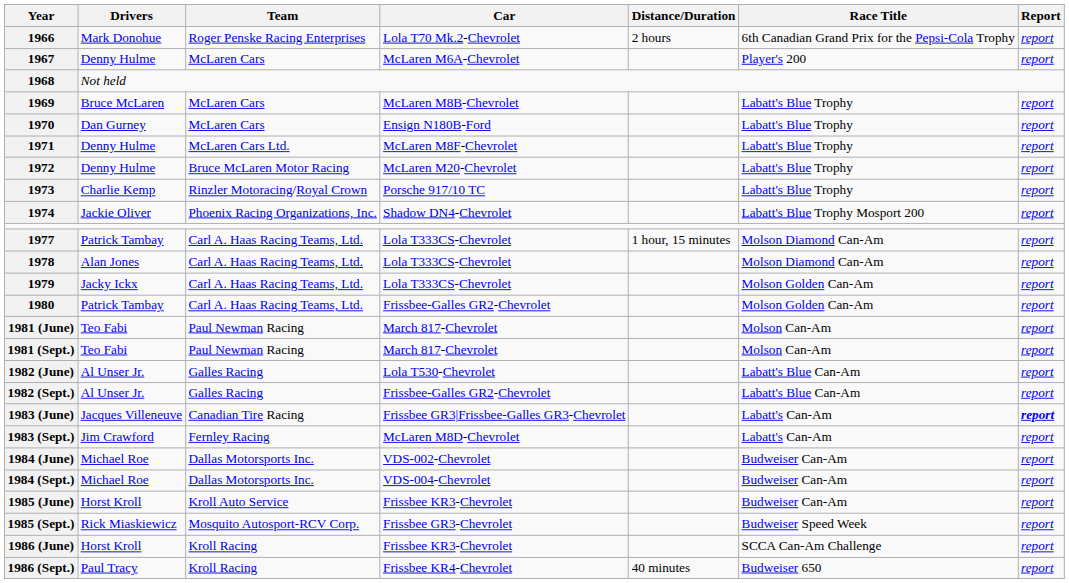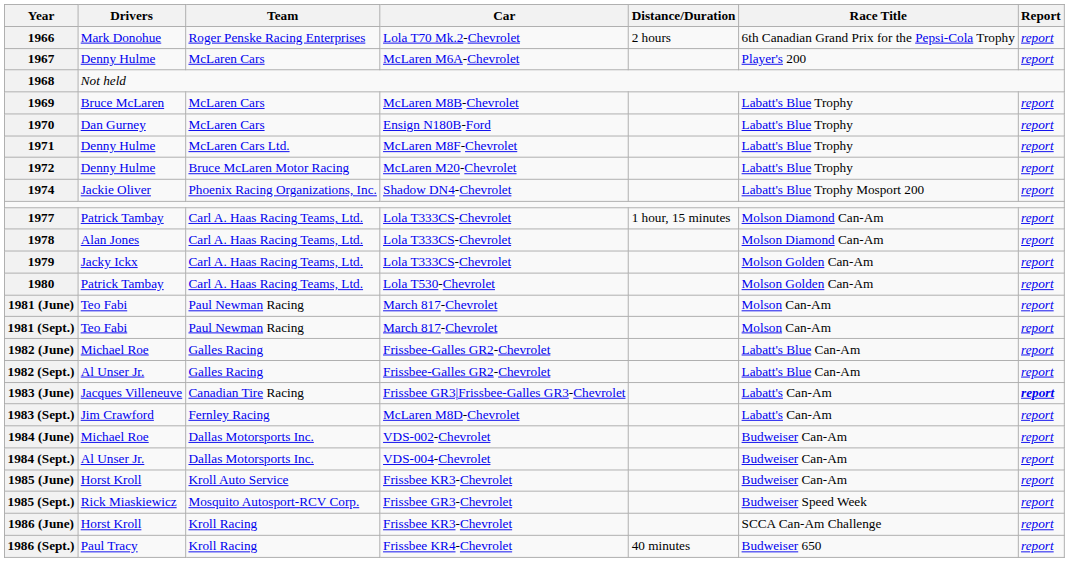- row: 1973 | Charlie Kemp | Rinzler Motoracing/Royal Crown | Porsche 917/10 TC | Labatt's Blue Trophy | report
1980 | Car: Frissbee-Galles GR2-Chevrolet -> Lola T530-Chevrolet
1982 (June) | Drivers: Al Unser Jr. -> Michael Roe
1982 (June) | Car: Lola T530-Chevrolet -> Frissbee-Galles GR2-Chevrolet
1984 (Sept.) | Drivers: Michael Roe -> Al Unser Jr.
